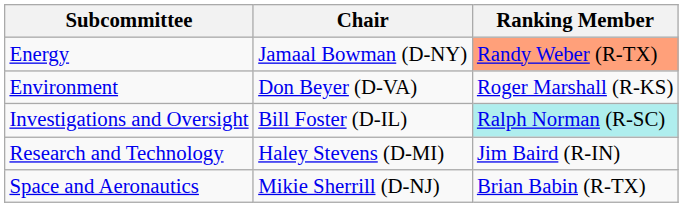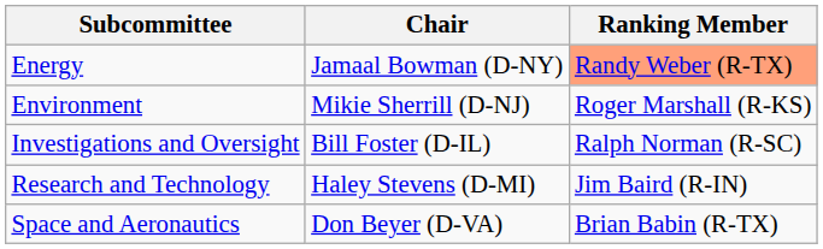Environment | Chair: Don Beyer (D-VA) -> Mikie Sherrill (D-NJ)
Investigations and Oversight | Ranking Member: paleturquoise background -> no background
Space and Aeronautics | Chair: Mikie Sherrill (D-NJ) -> Don Beyer (D-VA)
